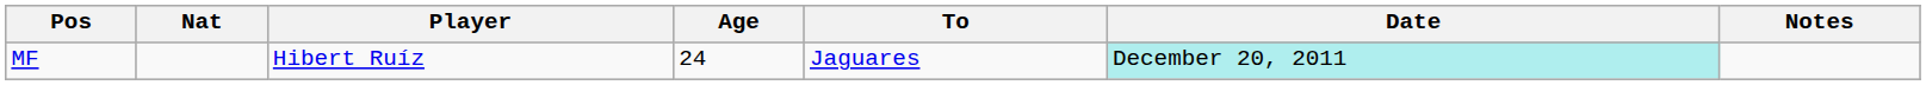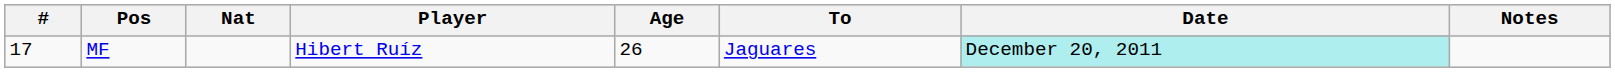+ column: # | 17
MF | Age: 24 -> 26
